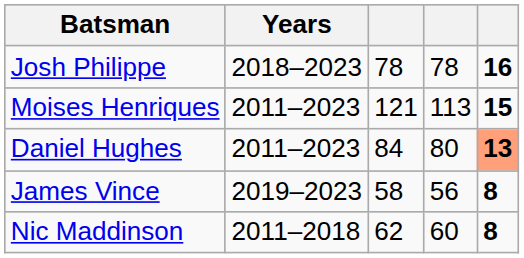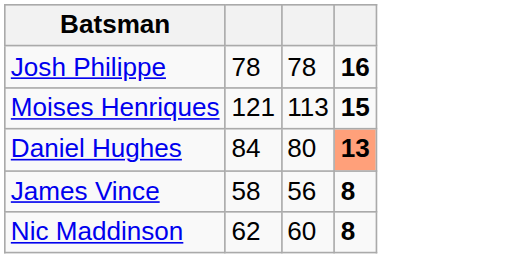- column: Years | 2018–2023 | 2011–2023 | 2011–2023 | 2019–2023 | 2011–2018
